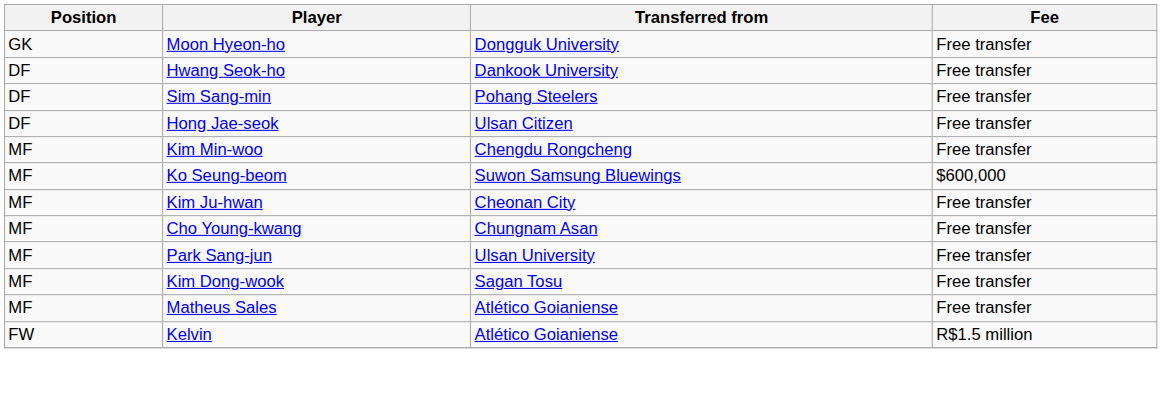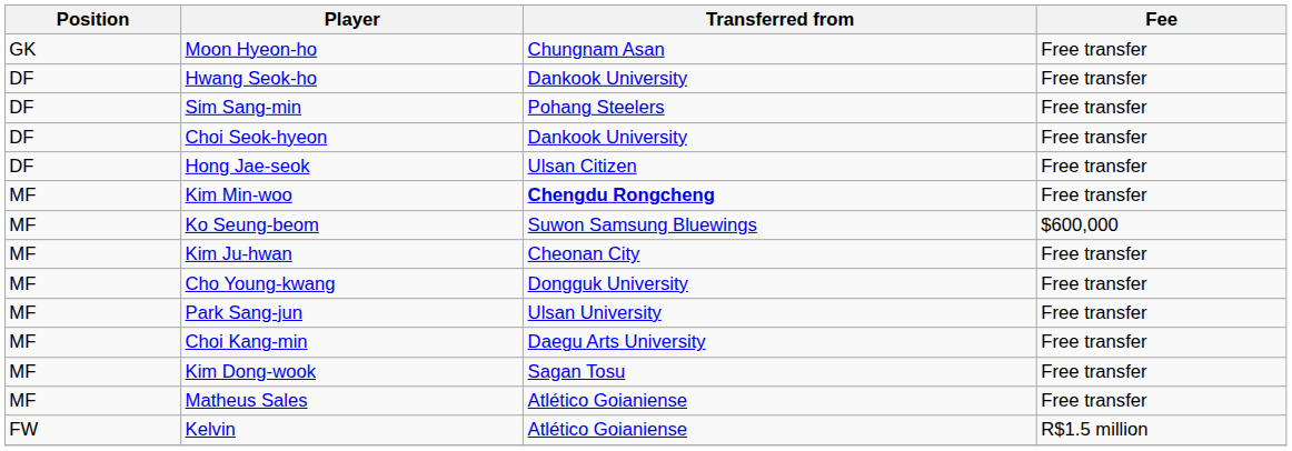Moon Hyeon-ho | Transferred from: Dongguk University -> Chungnam Asan
+ row: DF | Choi Seok-hyeon | Dankook University | Free transfer
Kim Min-woo | Transferred from: normal -> bold
Cho Young-kwang | Transferred from: Chungnam Asan -> Dongguk University
+ row: MF | Choi Kang-min | Daegu Arts University | Free transfer
